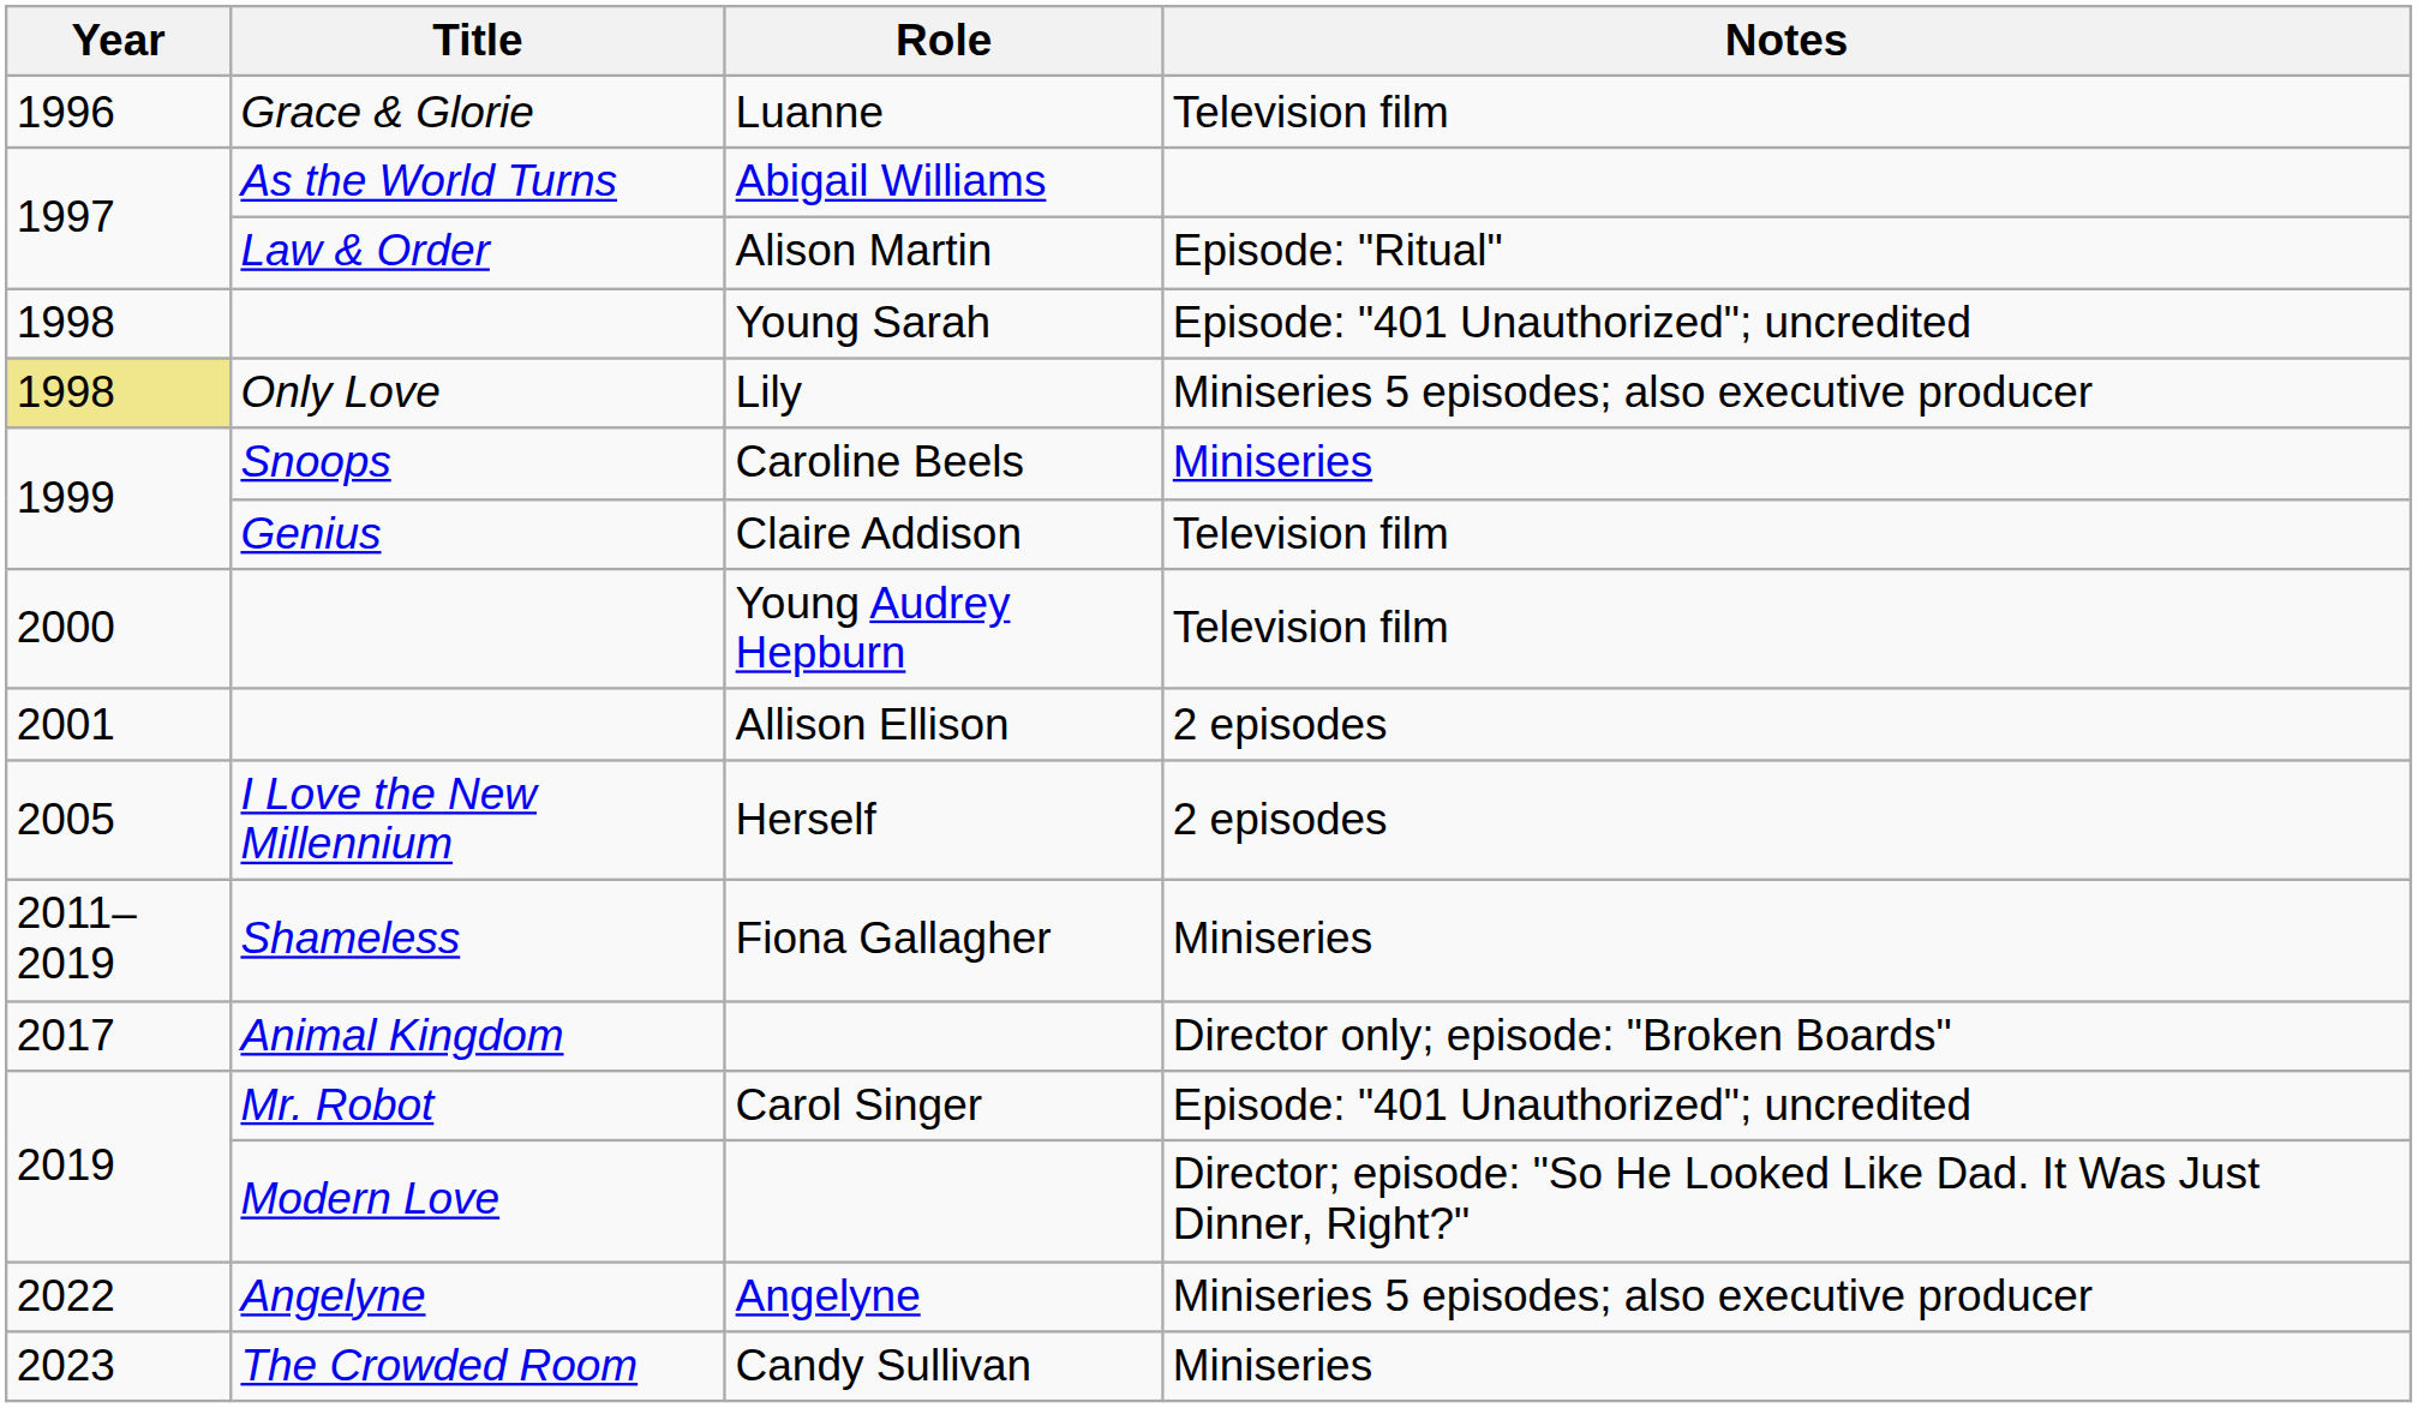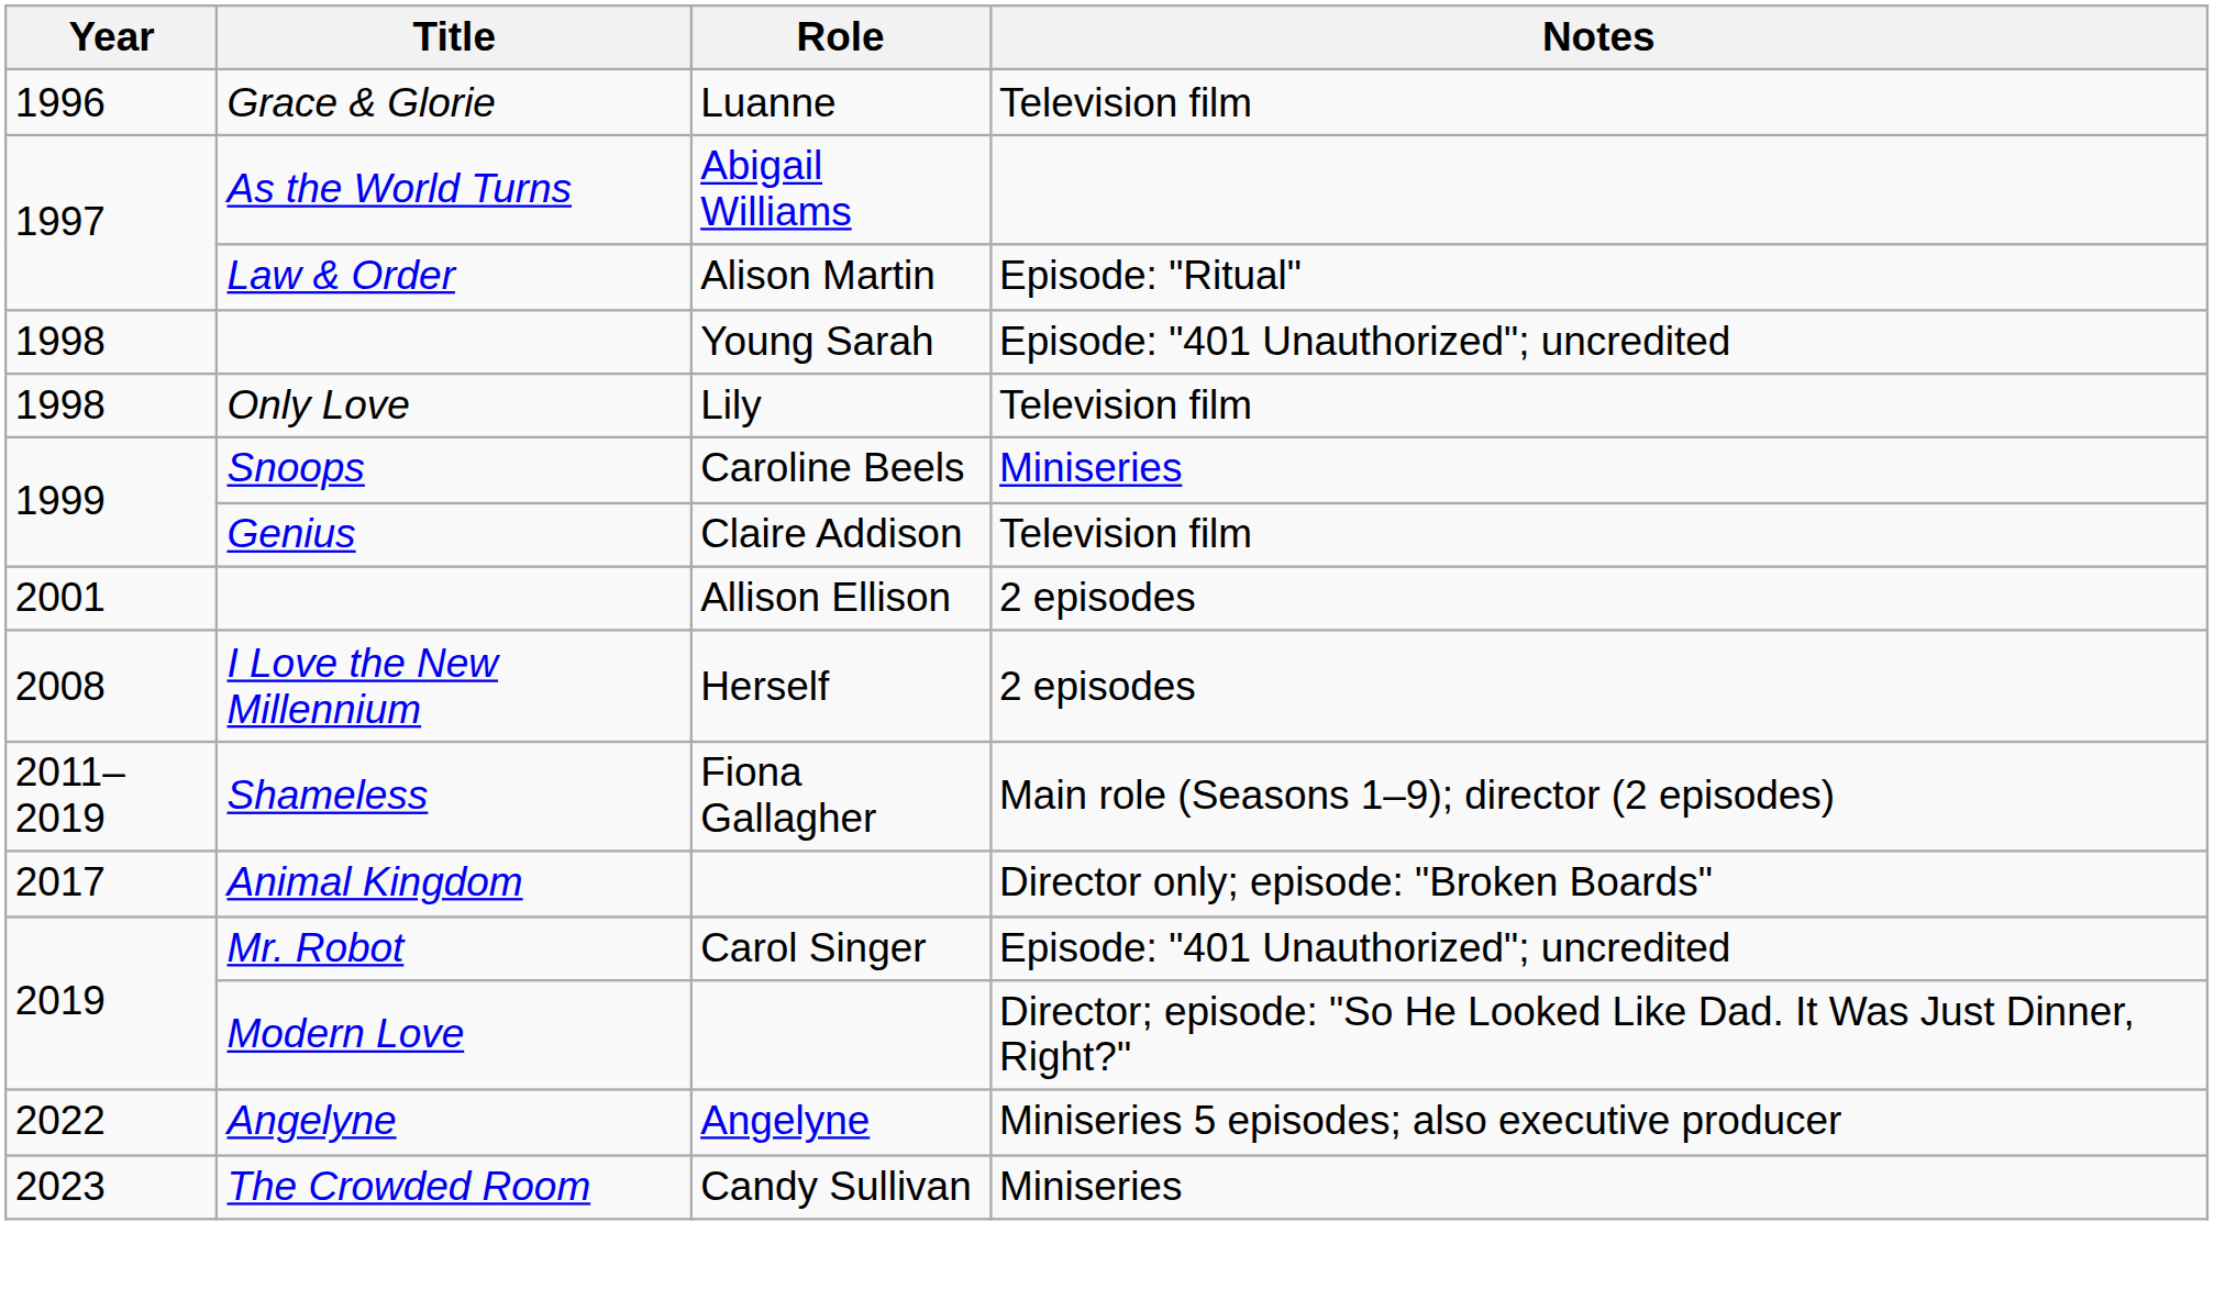Lily | Year: khaki background -> no background
Lily | Notes: Miniseries 5 episodes; also executive producer -> Television film
- row: 2000 | Young Audrey Hepburn | Television film
Herself | Year: 2005 -> 2008
Fiona Gallagher | Notes: Miniseries -> Main role (Seasons 1–9); director (2 episodes)
